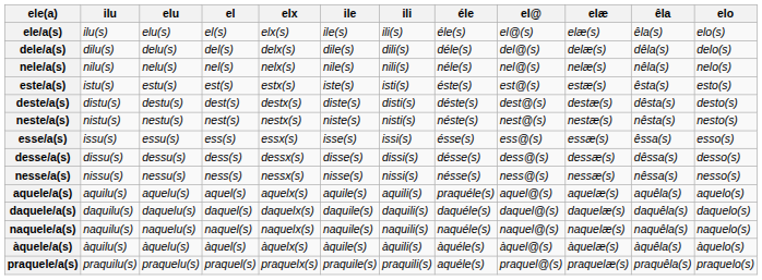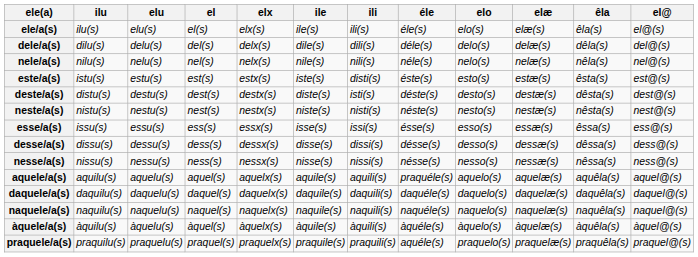columns swapped: el@ <-> elo
este/a(s) | ili: isti(s) -> disti(s)
deste/a(s) | ili: disti(s) -> isti(s)
